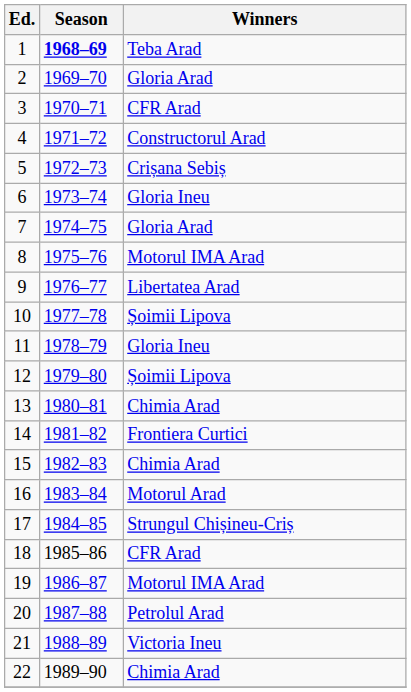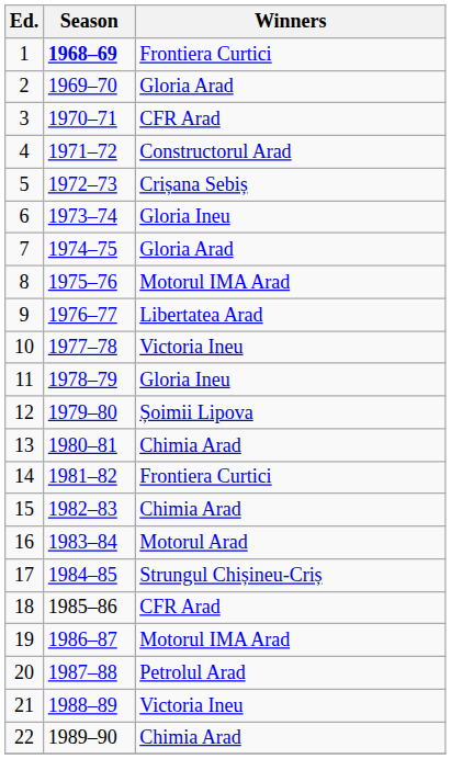1 | Winners: Teba Arad -> Frontiera Curtici
10 | Winners: Șoimii Lipova -> Victoria Ineu
